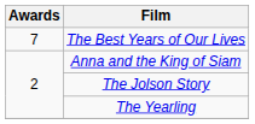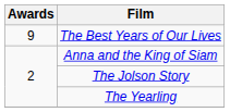The Best Years of Our Lives | Awards: 7 -> 9
